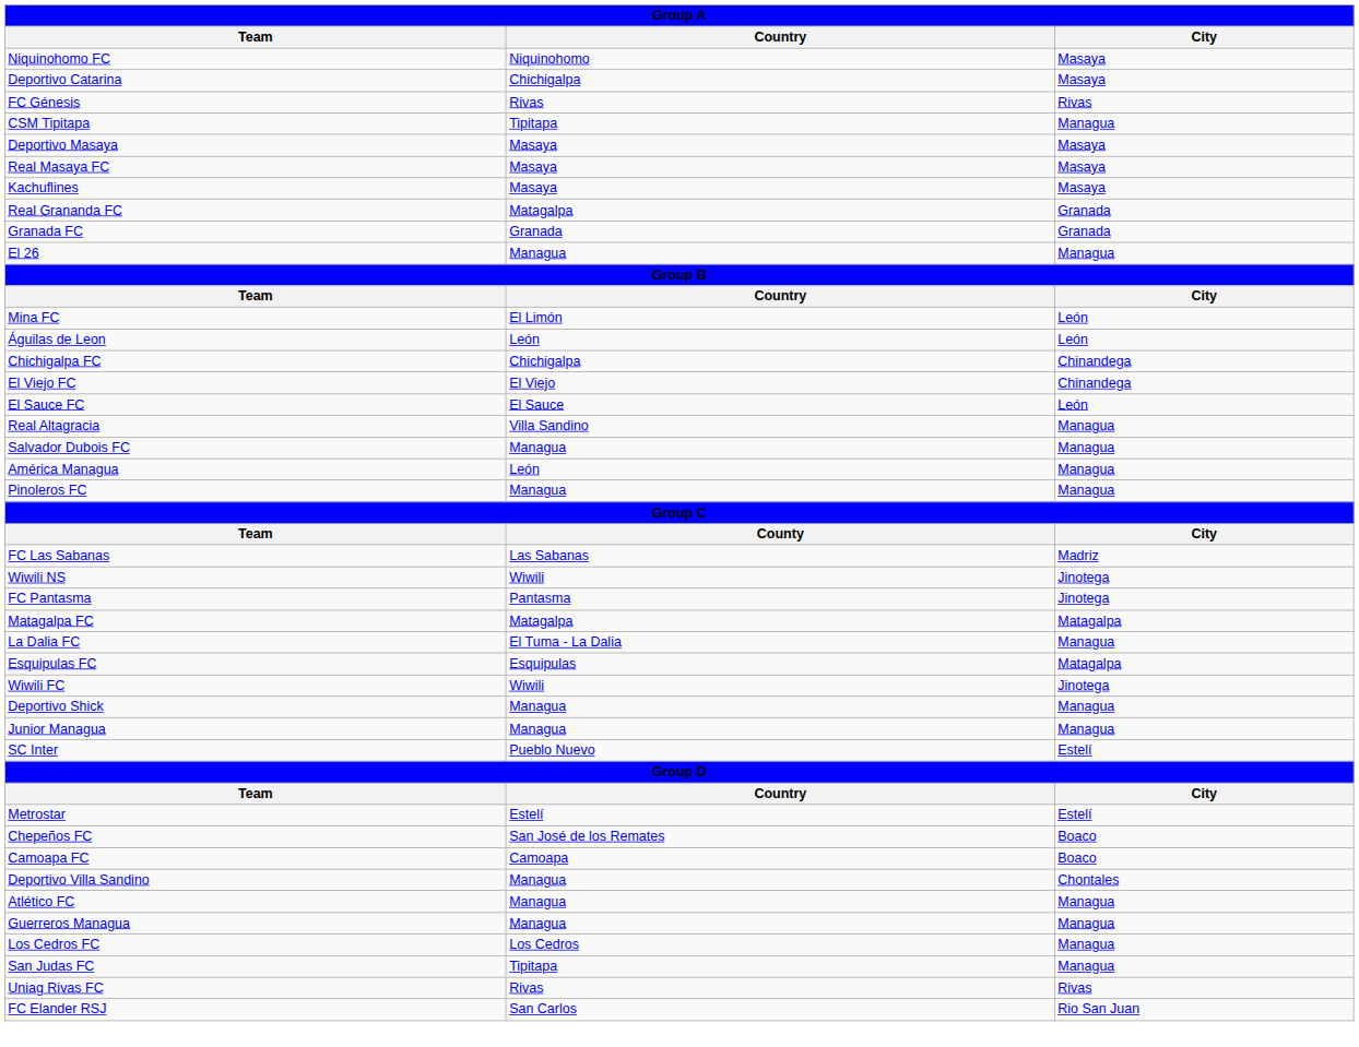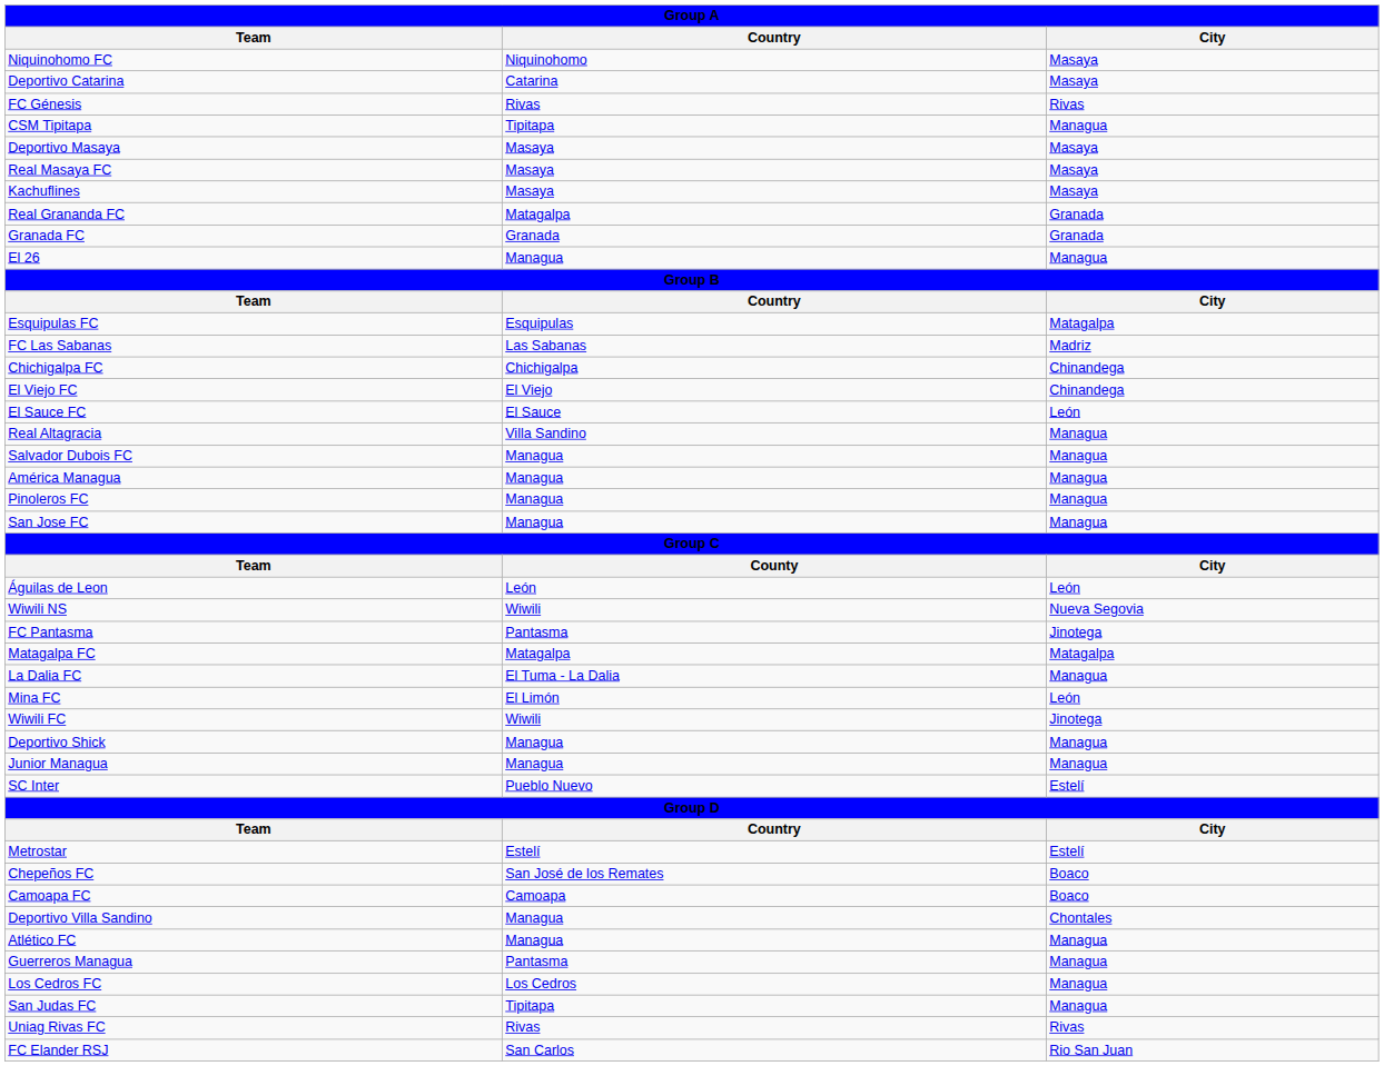Deportivo Catarina | Country: Chichigalpa -> Catarina
rows swapped: Mina FC <-> Esquipulas FC
rows swapped: Águilas de Leon <-> FC Las Sabanas
América Managua | Country: León -> Managua
+ row: San Jose FC | Managua | Managua
Wiwili NS | City: Jinotega -> Nueva Segovia
Guerreros Managua | Country: Managua -> Pantasma
